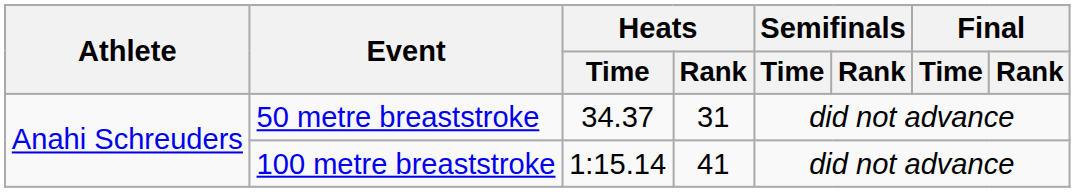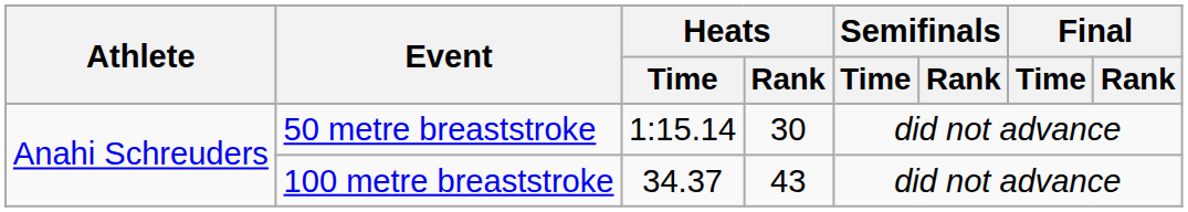50 metre breaststroke | Heats / Time: 34.37 -> 1:15.14
50 metre breaststroke | Heats / Rank: 31 -> 30
100 metre breaststroke | Heats / Time: 1:15.14 -> 34.37
100 metre breaststroke | Heats / Rank: 41 -> 43
